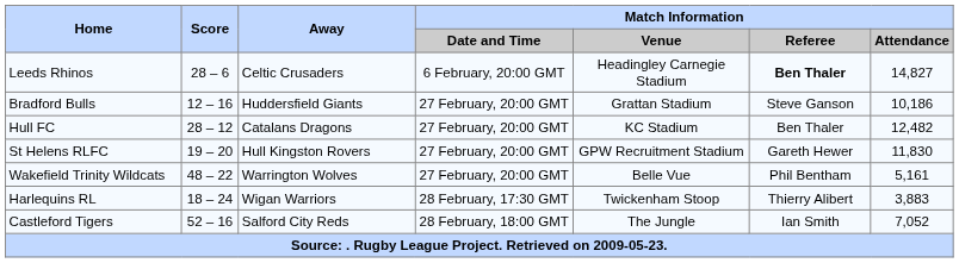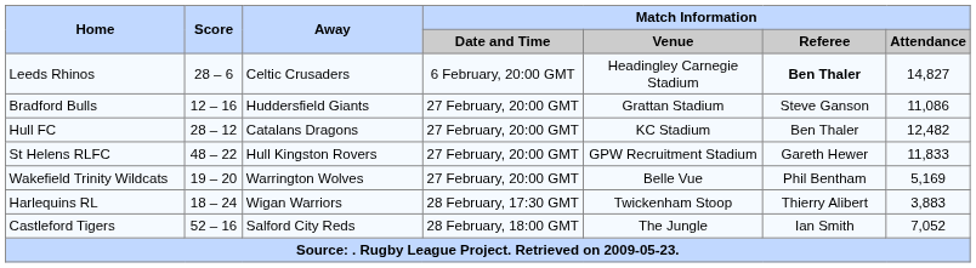Bradford Bulls | Match Information / Attendance: 10,186 -> 11,086
St Helens RLFC | Score: 19 – 20 -> 48 – 22
St Helens RLFC | Match Information / Attendance: 11,830 -> 11,833
Wakefield Trinity Wildcats | Score: 48 – 22 -> 19 – 20
Wakefield Trinity Wildcats | Match Information / Attendance: 5,161 -> 5,169
